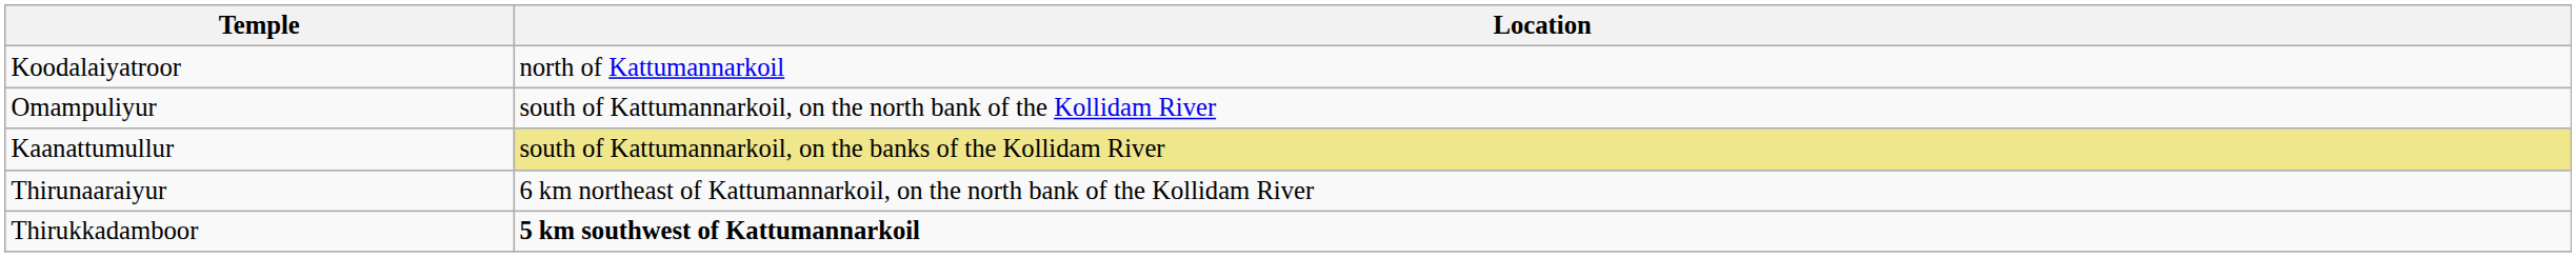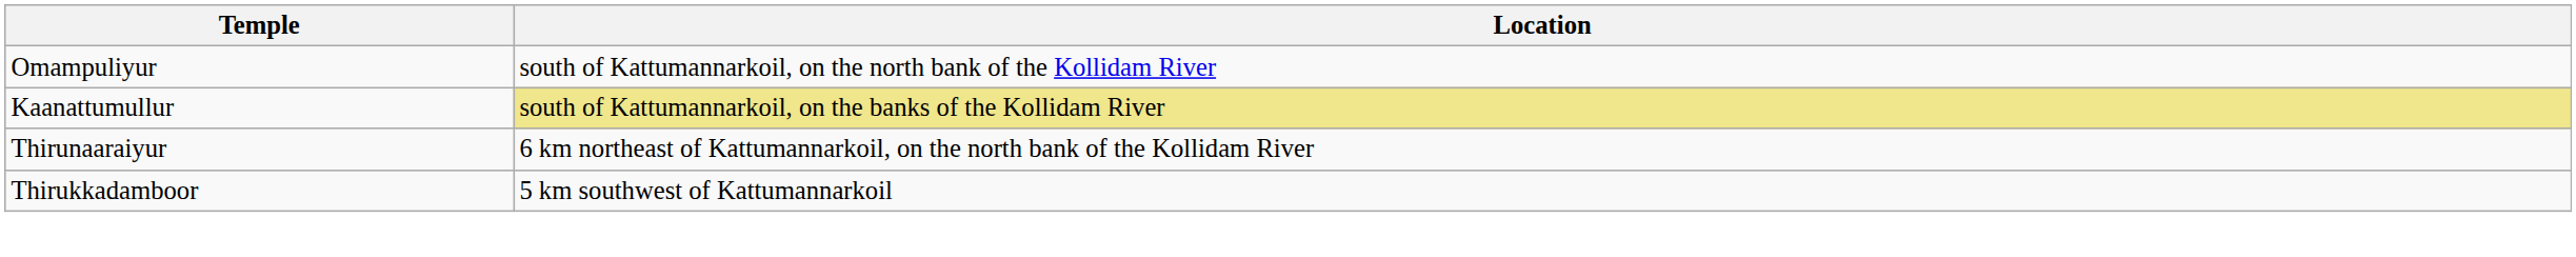- row: Koodalaiyatroor | north of Kattumannarkoil
Thirukkadamboor | Location: bold -> normal
